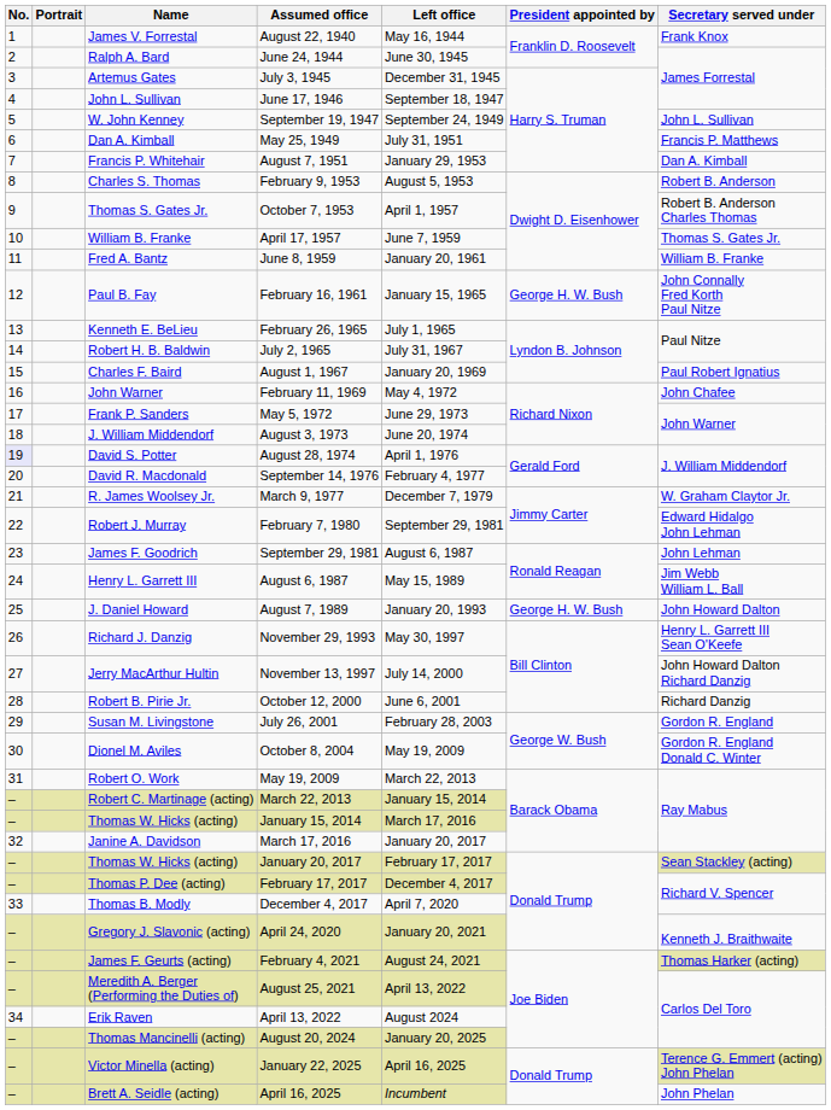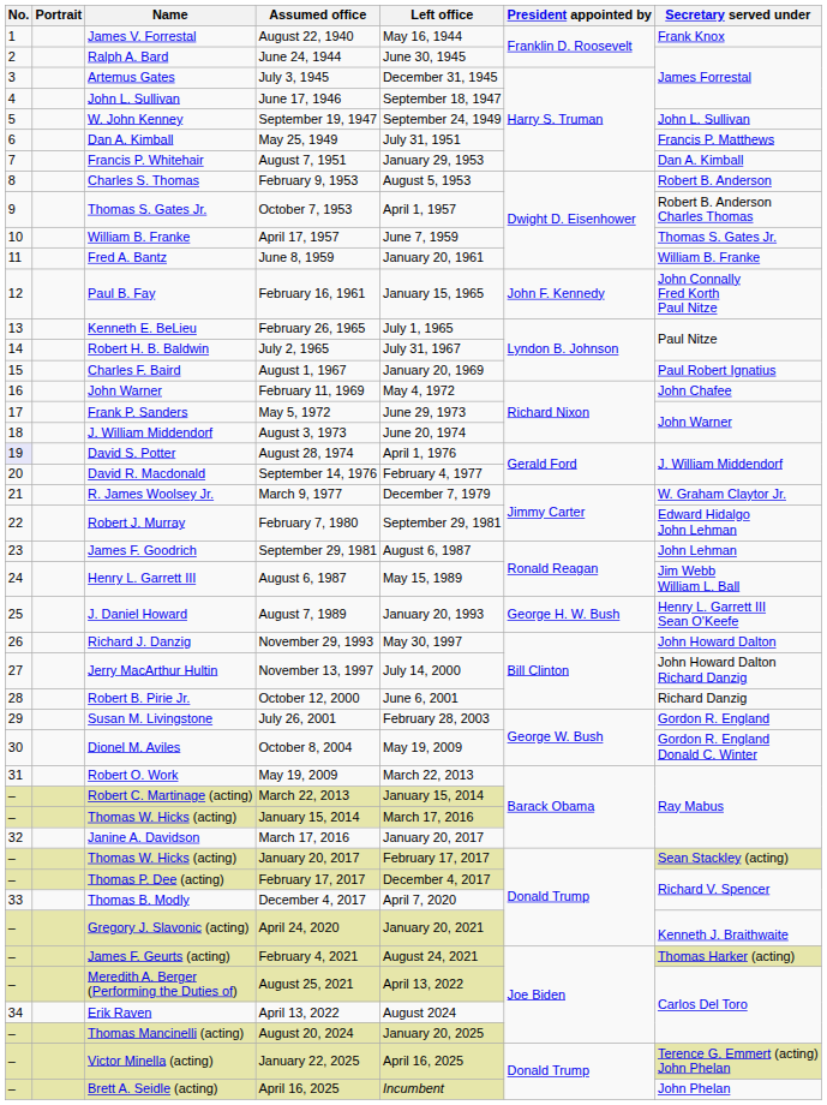February 16, 1961 | President appointed by: George H. W. Bush -> John F. Kennedy
August 7, 1989 | Secretary served under: John Howard Dalton -> Henry L. Garrett III Sean O'Keefe
November 29, 1993 | Secretary served under: Henry L. Garrett III Sean O'Keefe -> John Howard Dalton
